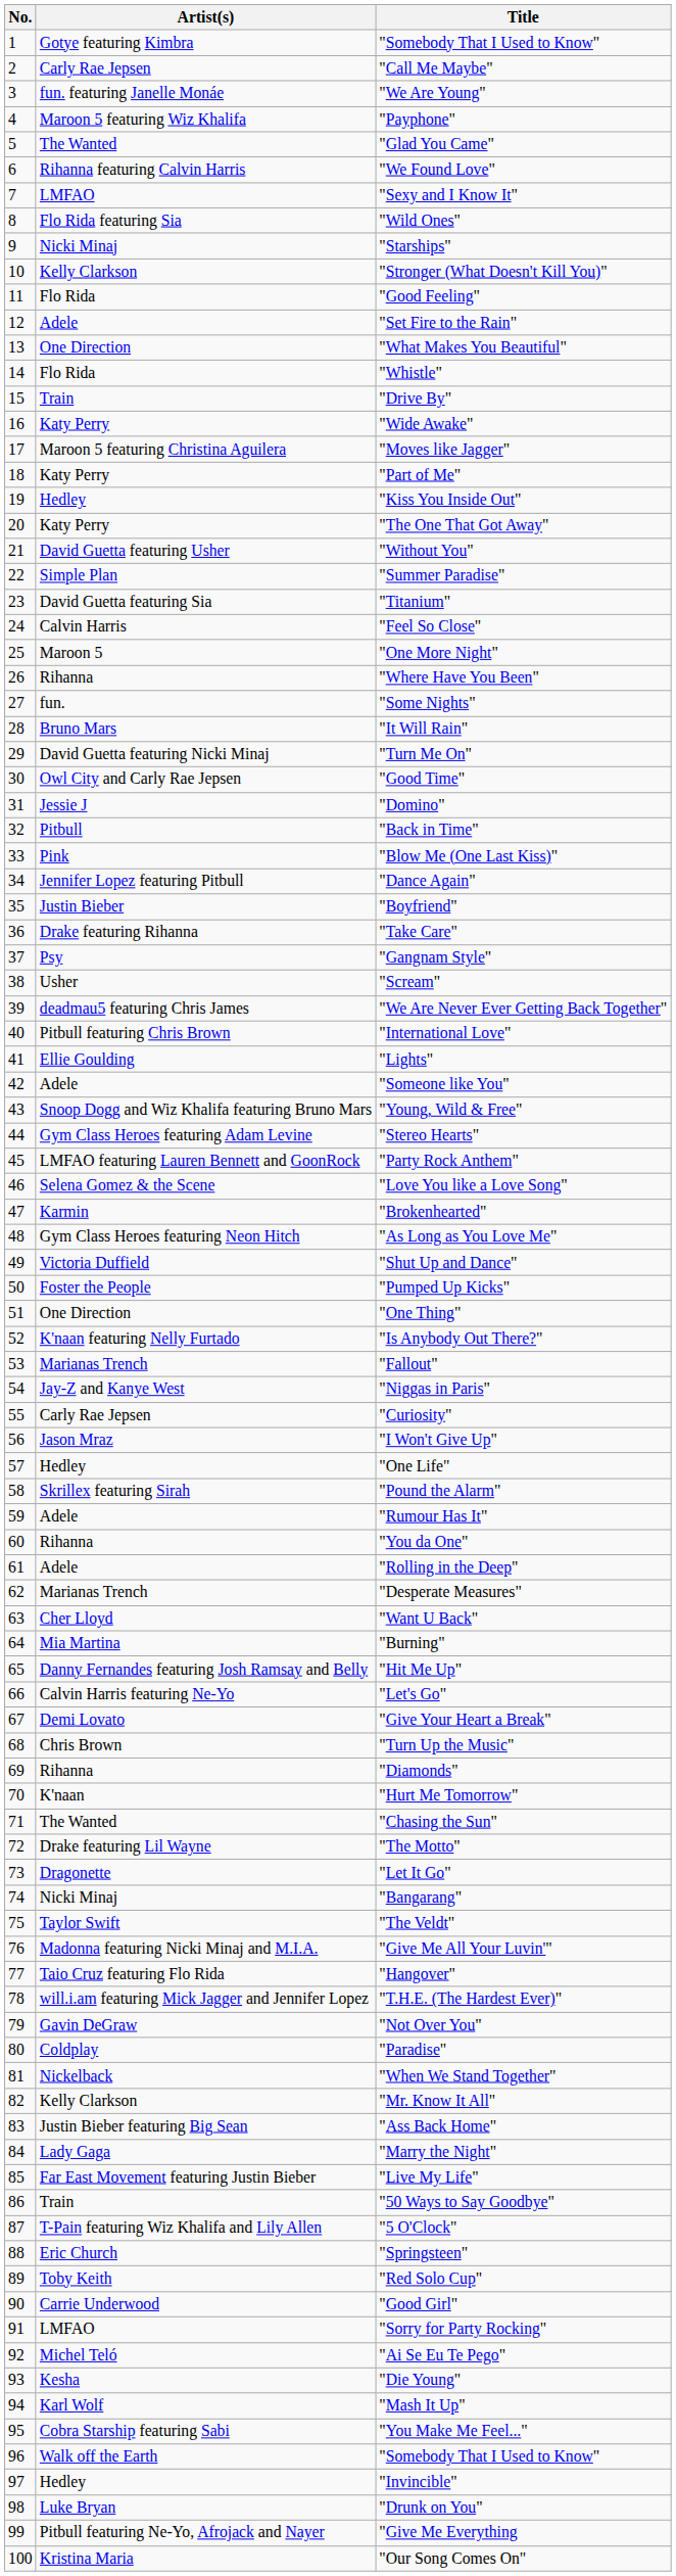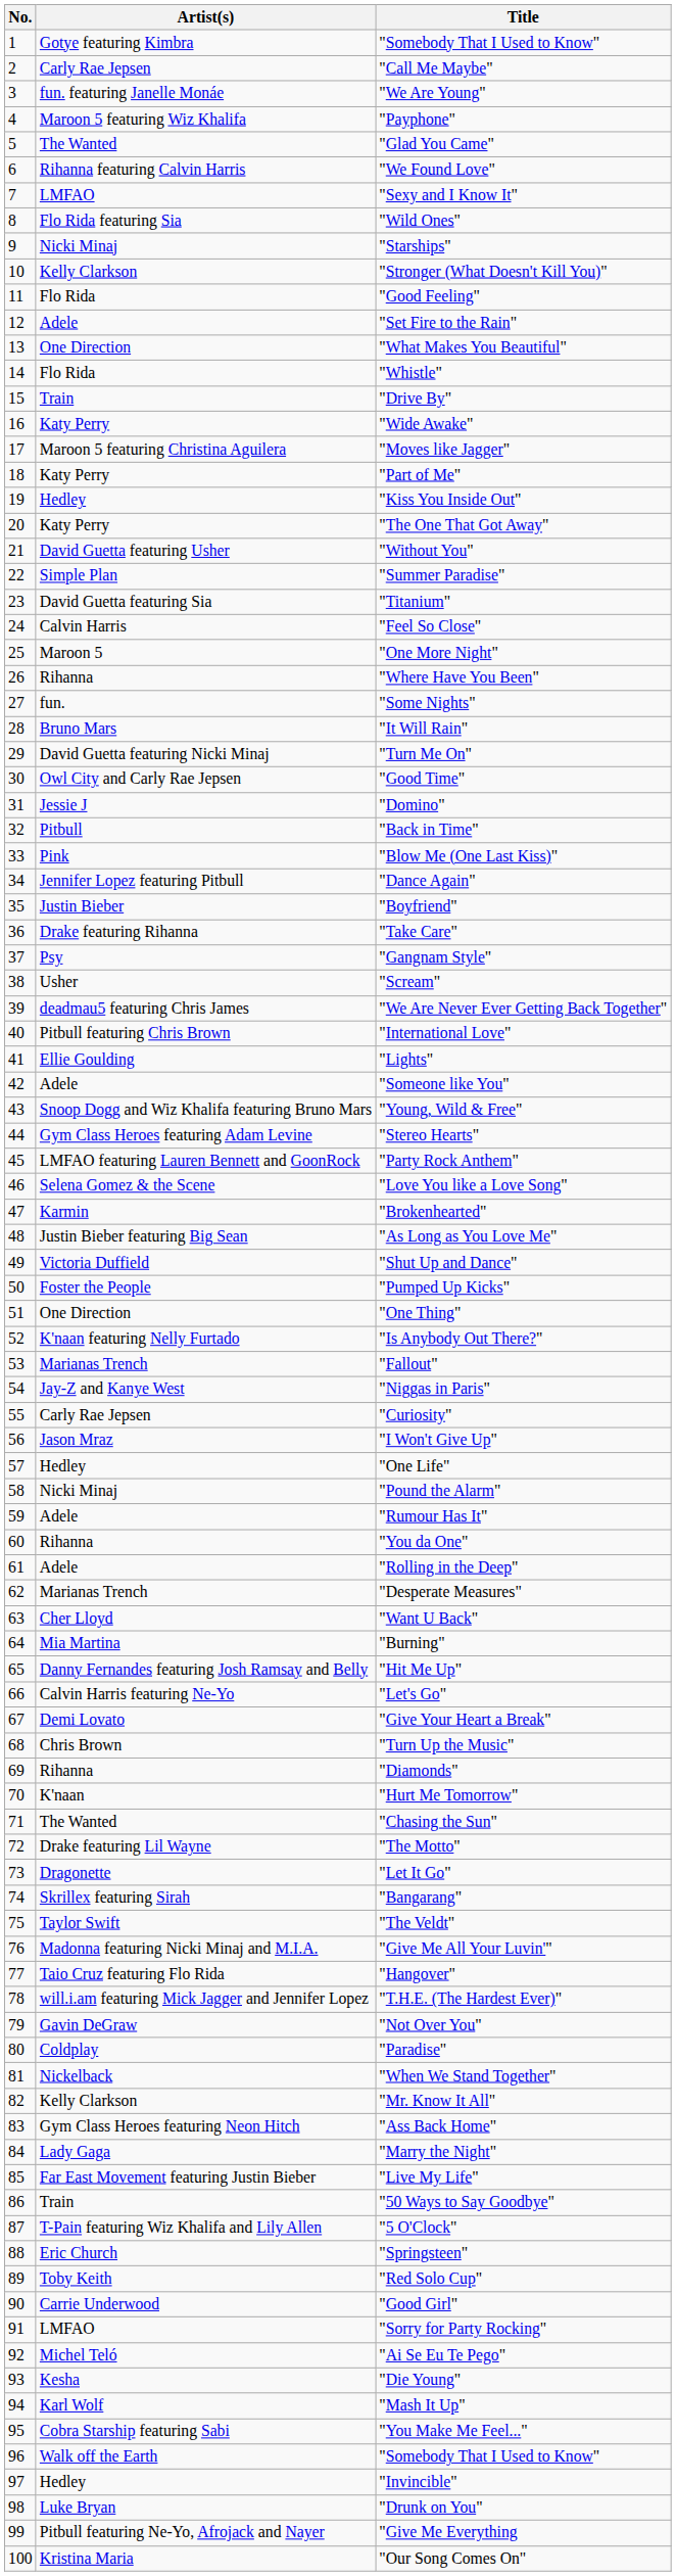"As Long as You Love Me" | Artist(s): Gym Class Heroes featuring Neon Hitch -> Justin Bieber featuring Big Sean
"Pound the Alarm" | Artist(s): Skrillex featuring Sirah -> Nicki Minaj
"Bangarang" | Artist(s): Nicki Minaj -> Skrillex featuring Sirah
"Ass Back Home" | Artist(s): Justin Bieber featuring Big Sean -> Gym Class Heroes featuring Neon Hitch
